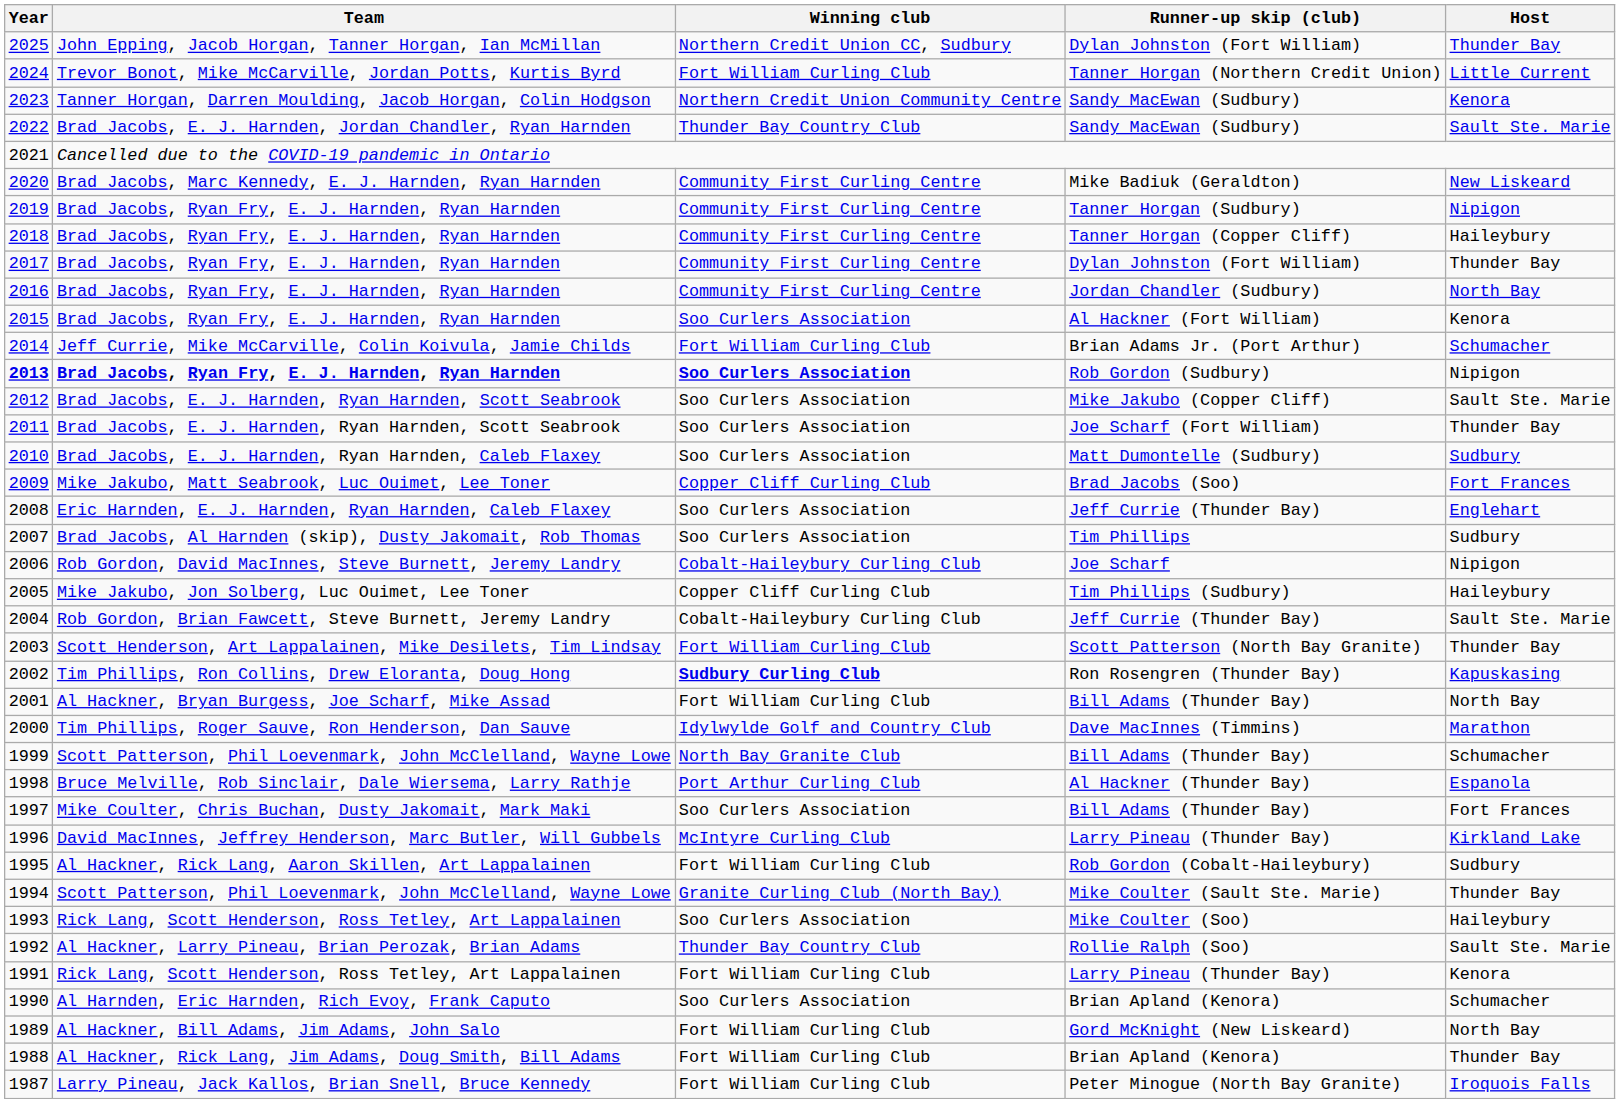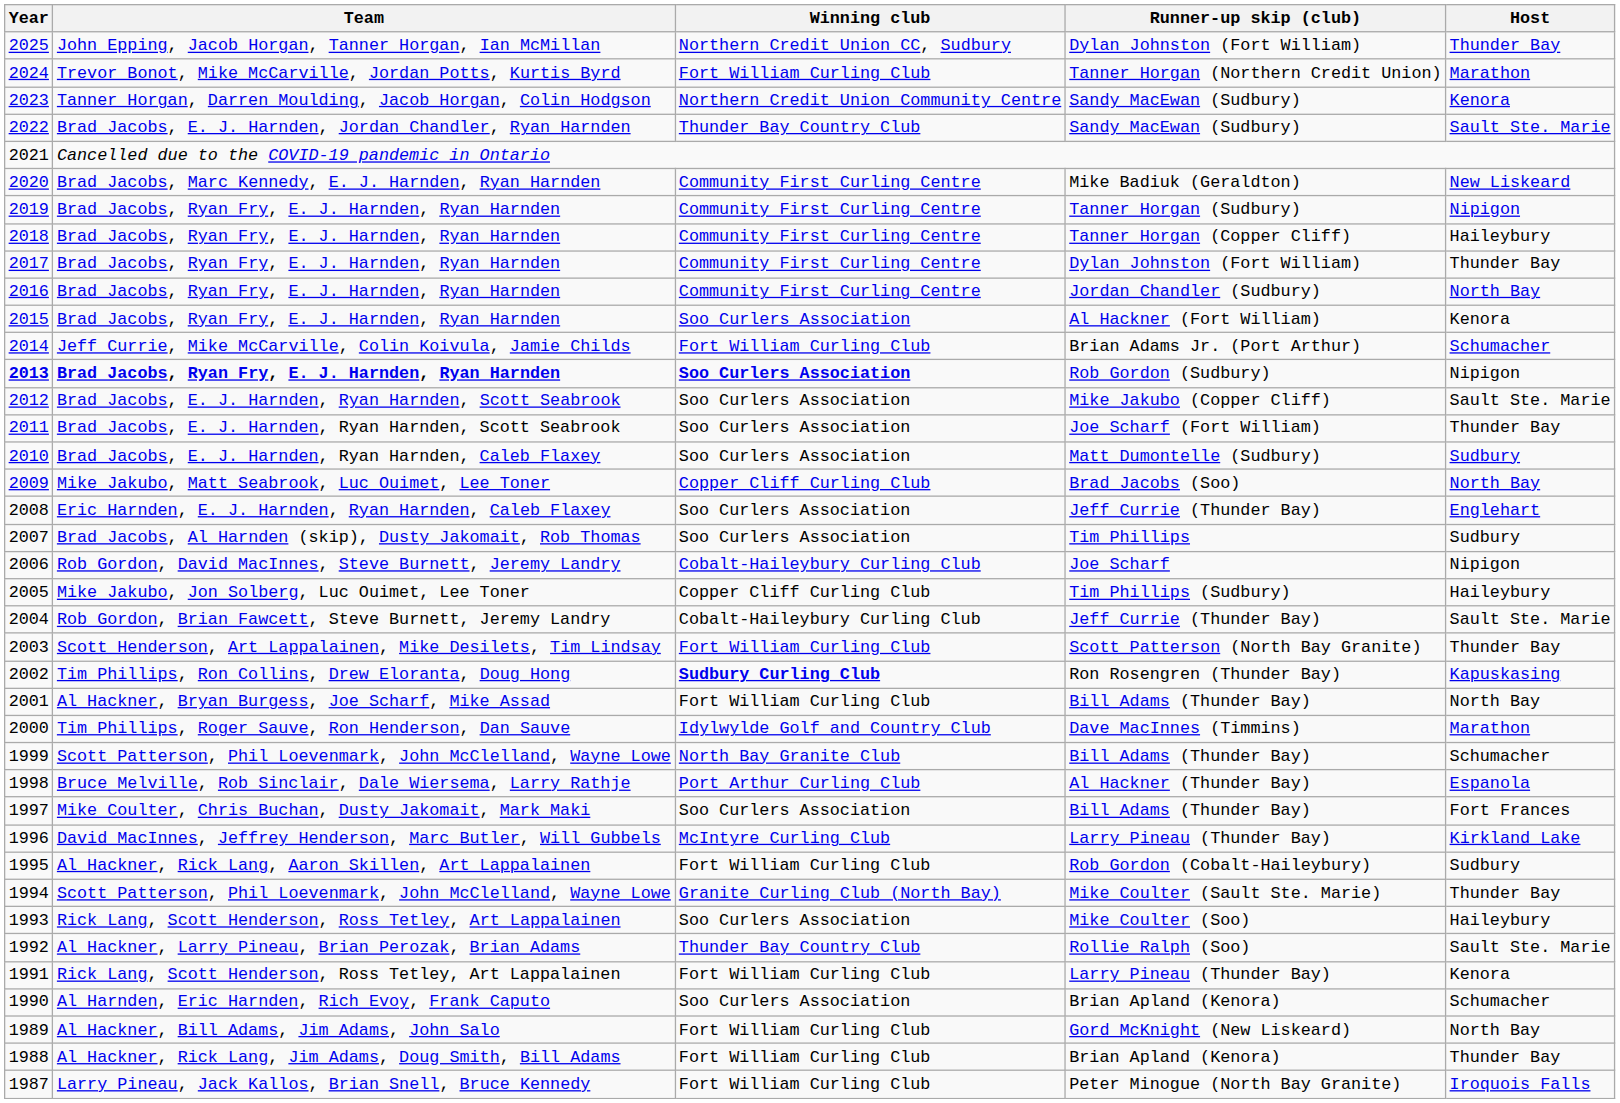2024 | Host: Little Current -> Marathon
2009 | Host: Fort Frances -> North Bay
